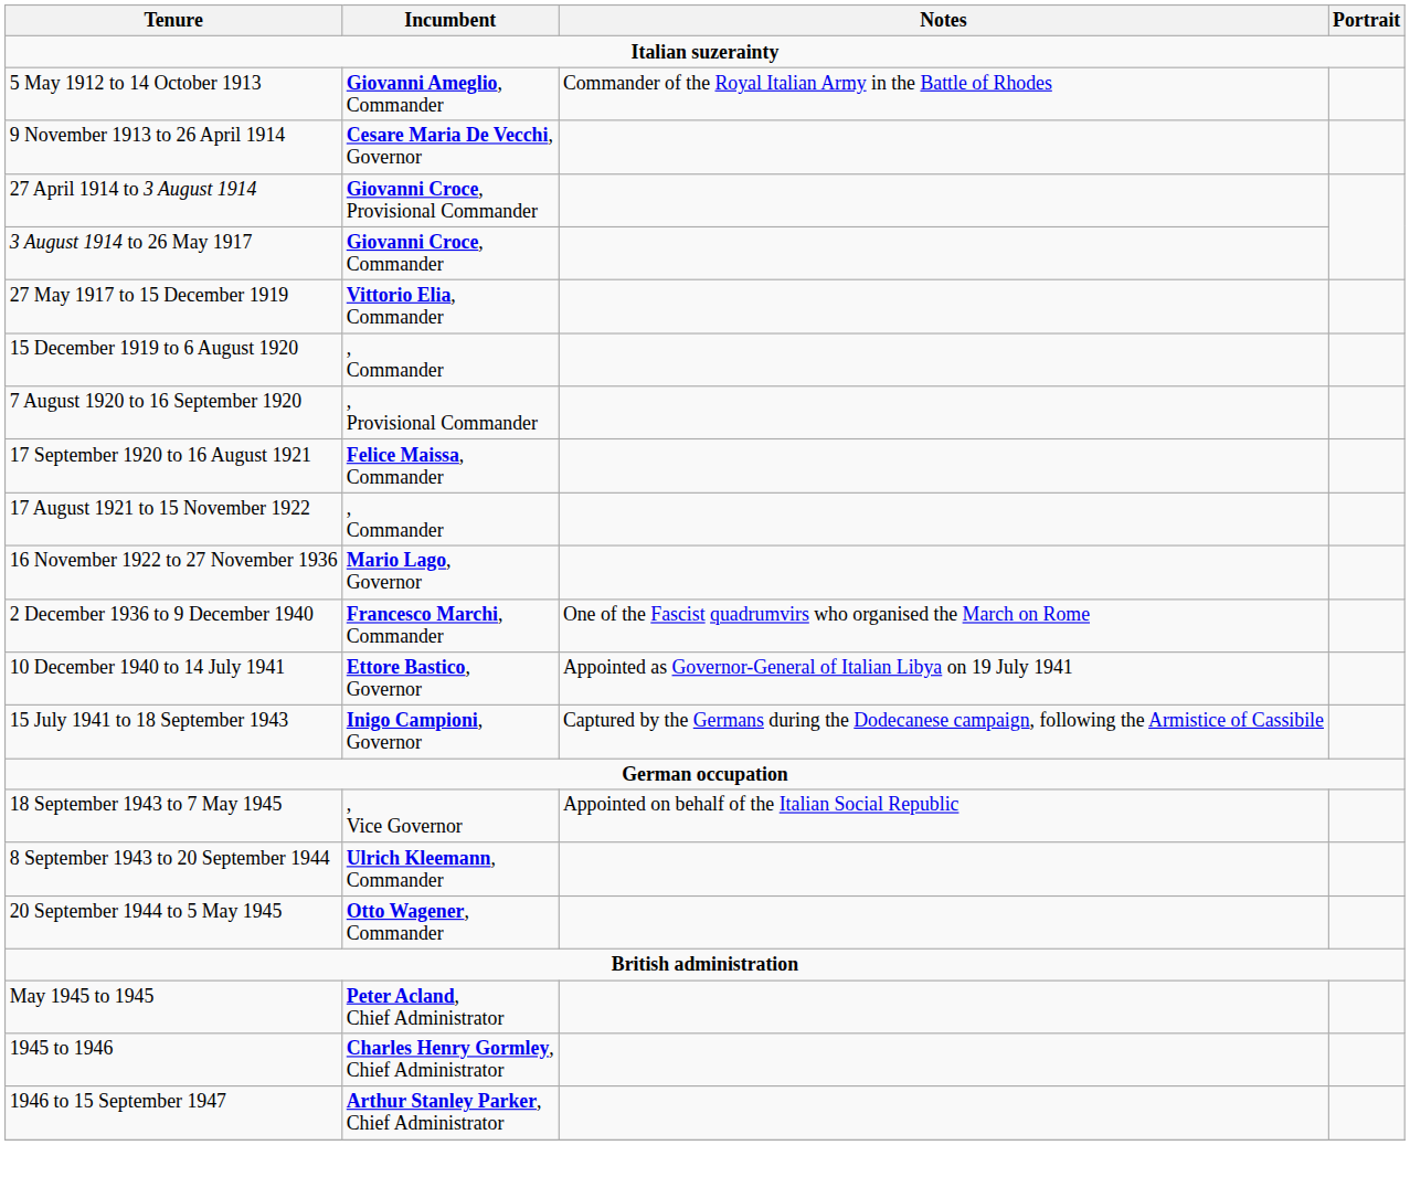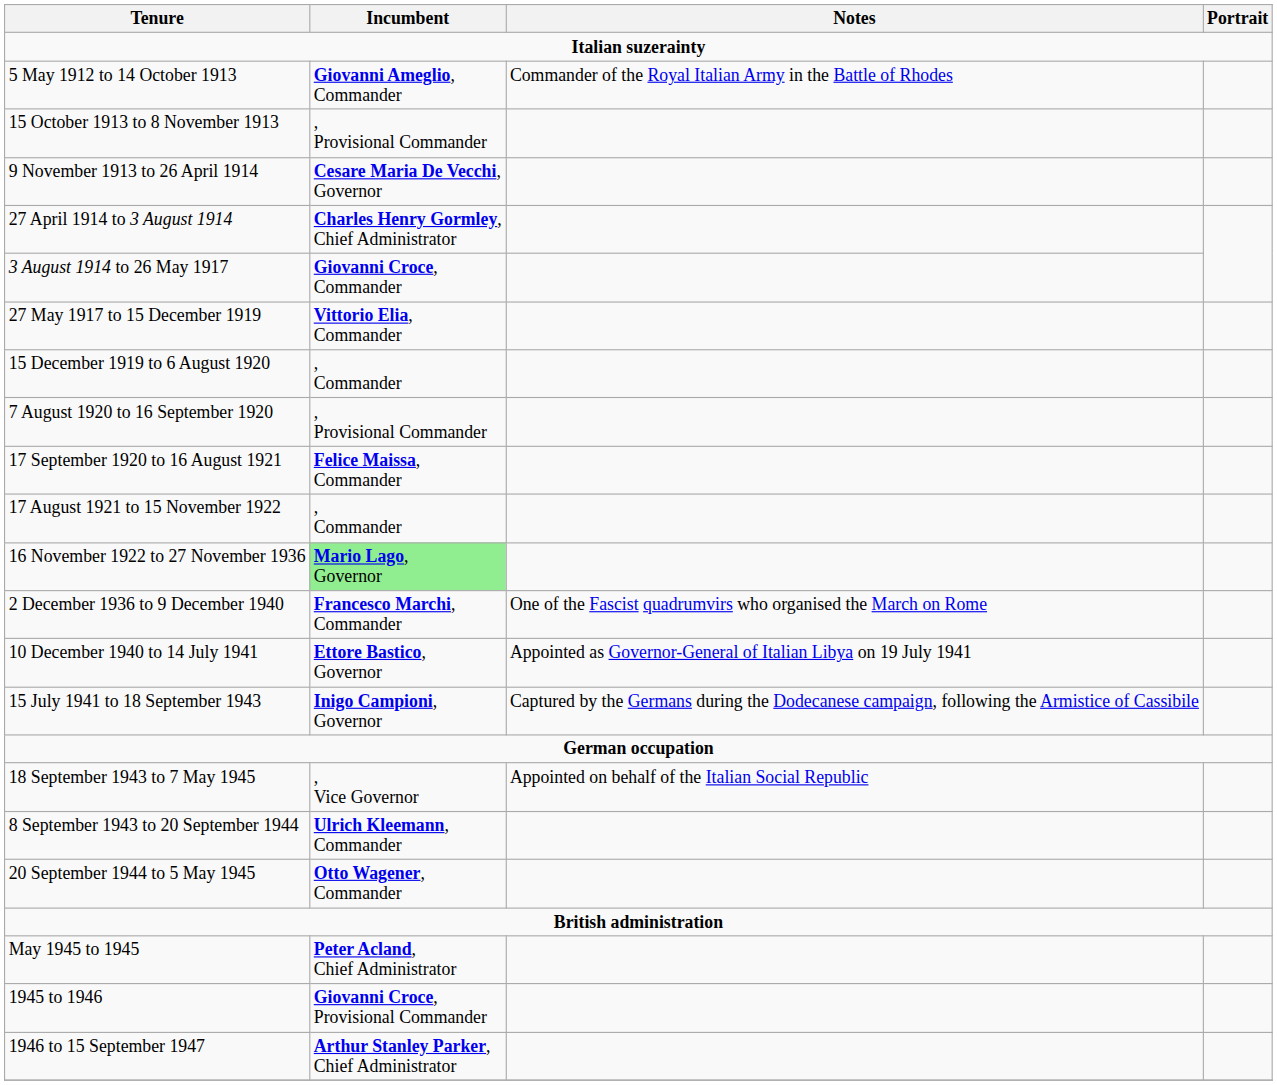+ row: 15 October 1913 to 8 November 1913 | , Provisional Commander
27 April 1914 to 3 August 1914 | Incumbent: Giovanni Croce, Provisional Commander -> Charles Henry Gormley, Chief Administrator
16 November 1922 to 27 November 1936 | Incumbent: no background -> lightgreen background
1945 to 1946 | Incumbent: Charles Henry Gormley, Chief Administrator -> Giovanni Croce, Provisional Commander
